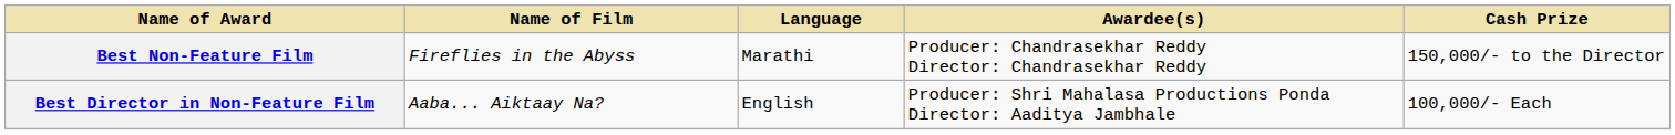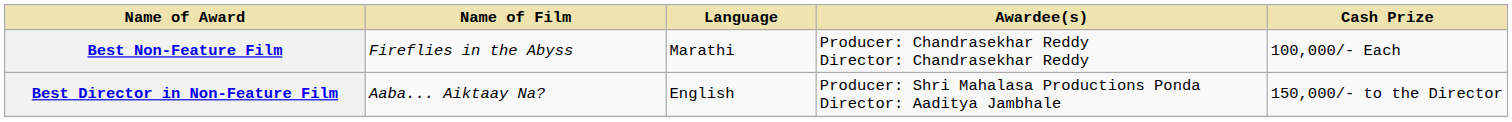Best Non-Feature Film | Cash Prize: 150,000/- to the Director -> 100,000/- Each
Best Director in Non-Feature Film | Cash Prize: 100,000/- Each -> 150,000/- to the Director
